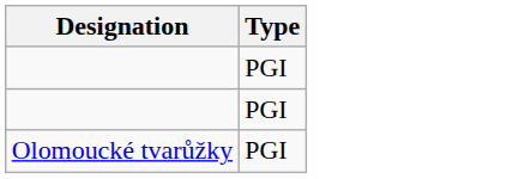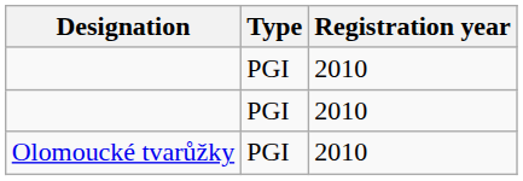+ column: Registration year | 2010 | 2010 | 2010
